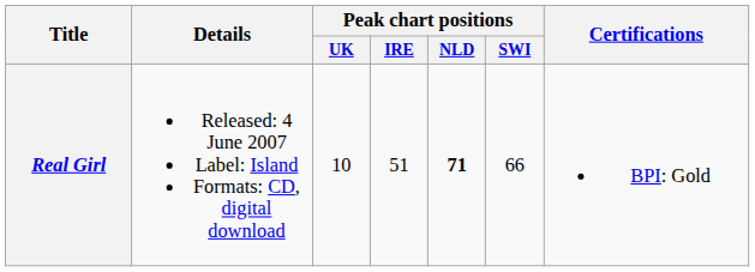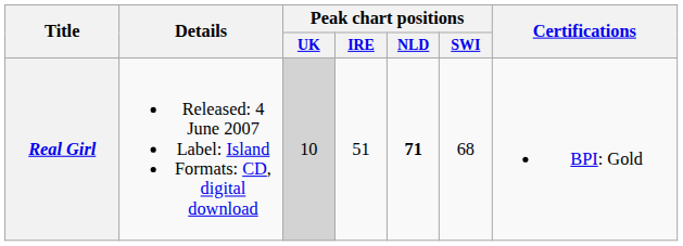Real Girl | Peak chart positions / UK: no background -> lightgrey background
Real Girl | Peak chart positions / SWI: 66 -> 68
